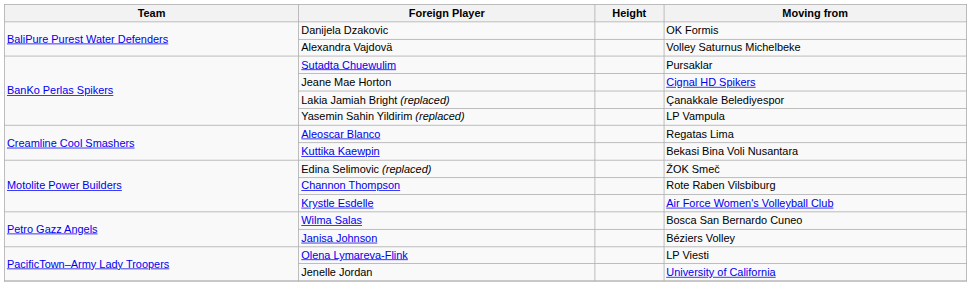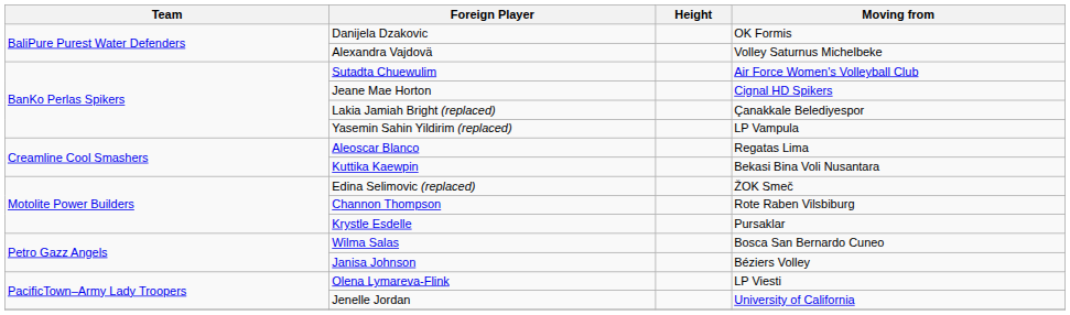Sutadta Chuewulim | Moving from: Pursaklar -> Air Force Women's Volleyball Club
Krystle Esdelle | Moving from: Air Force Women's Volleyball Club -> Pursaklar
